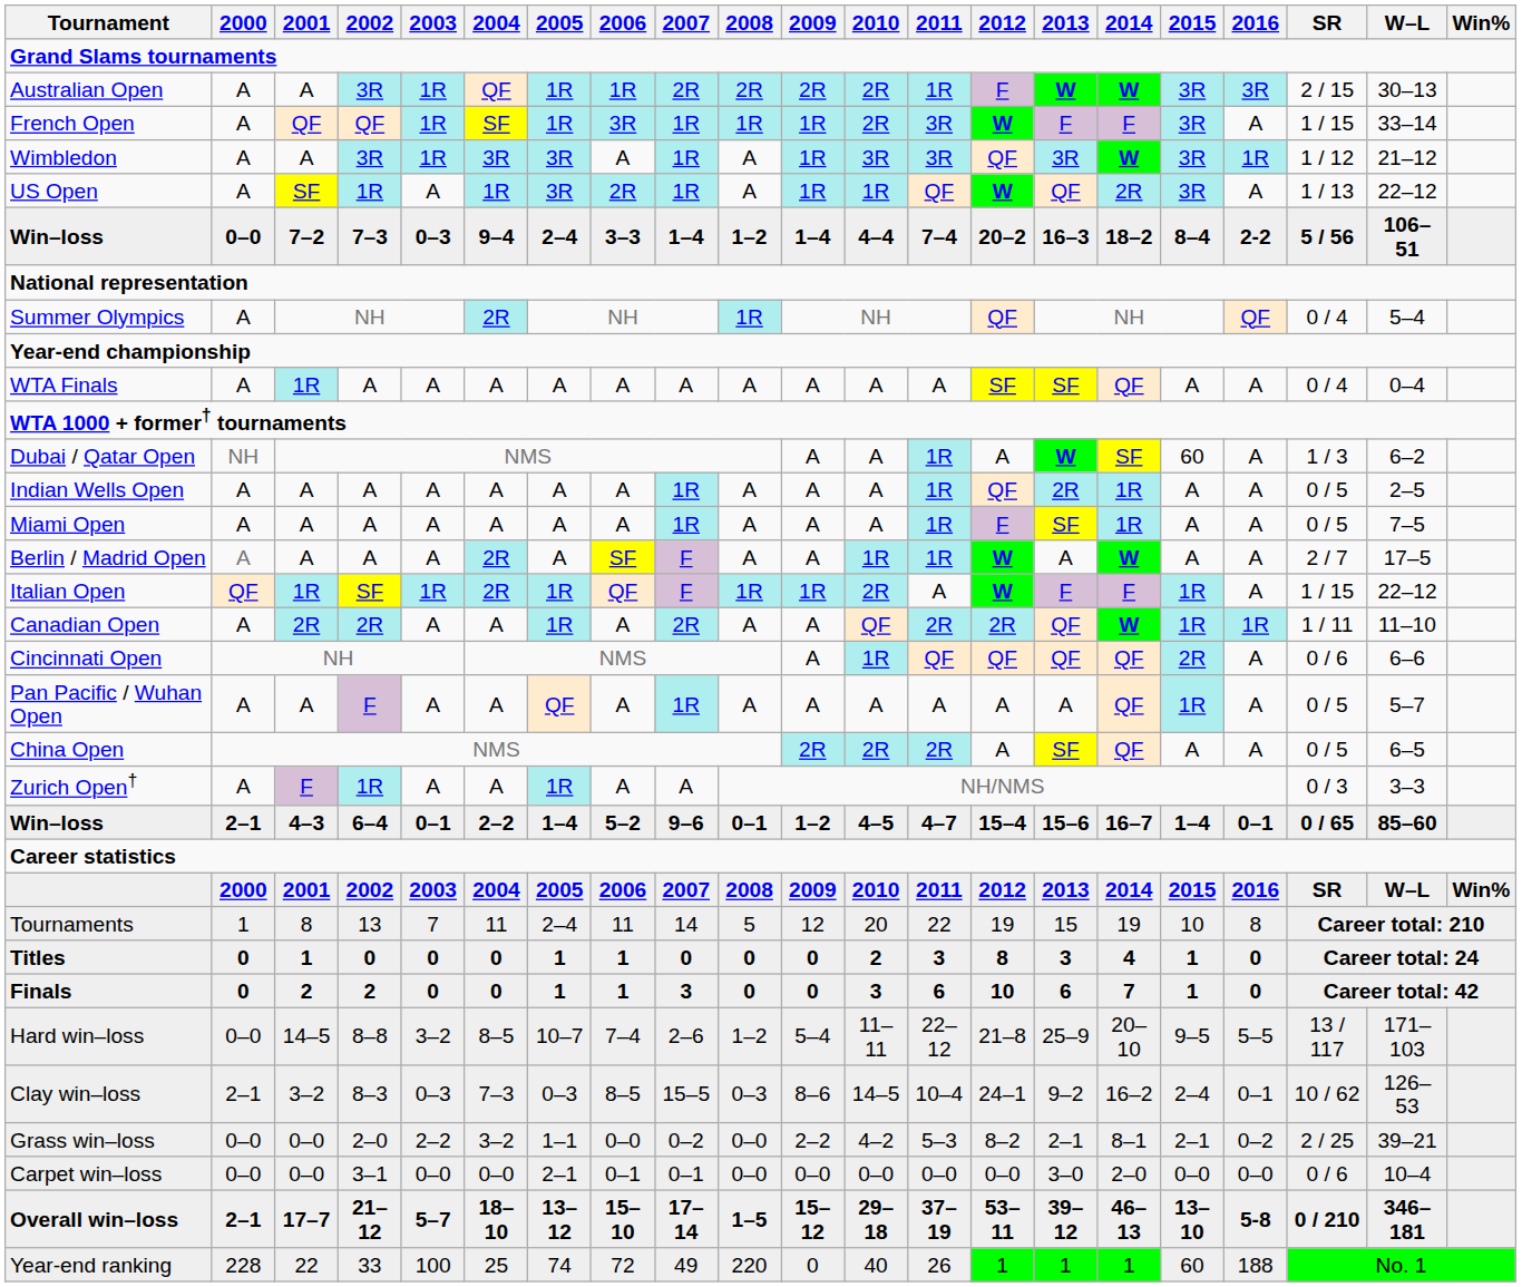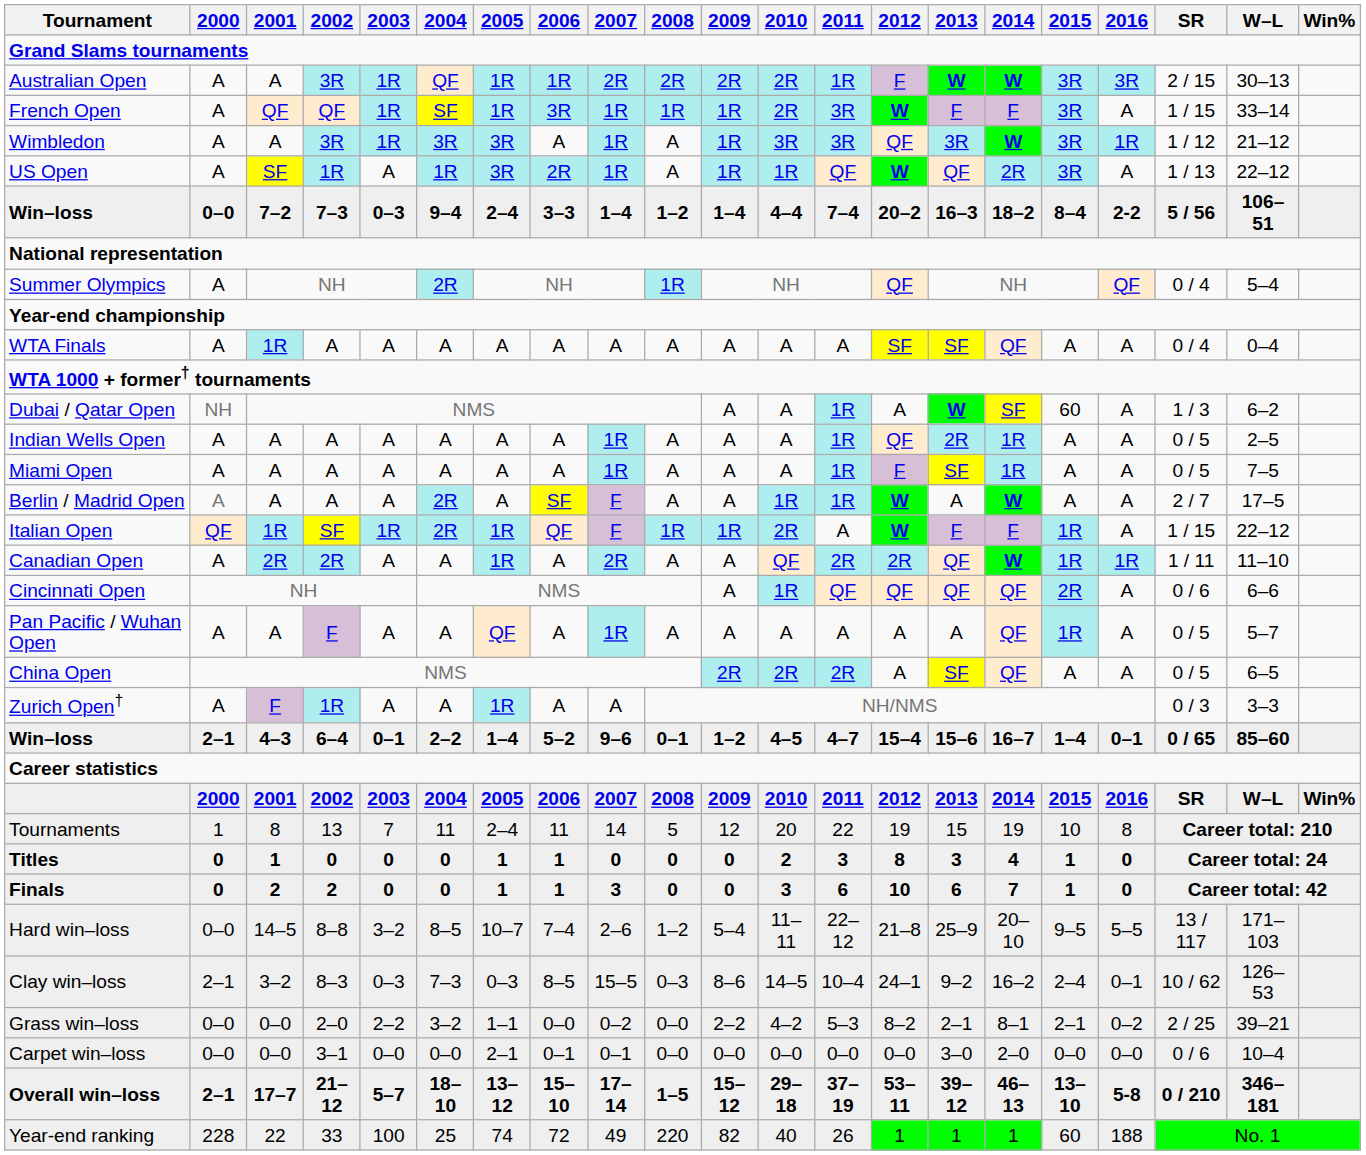Year-end ranking | 2009: 0 -> 82
